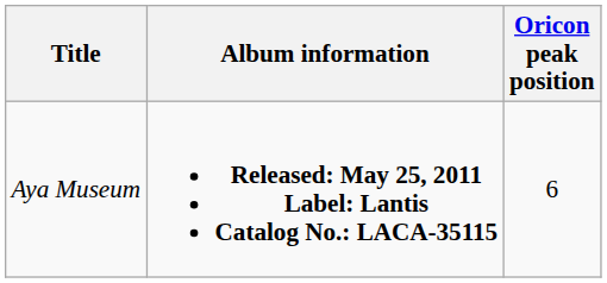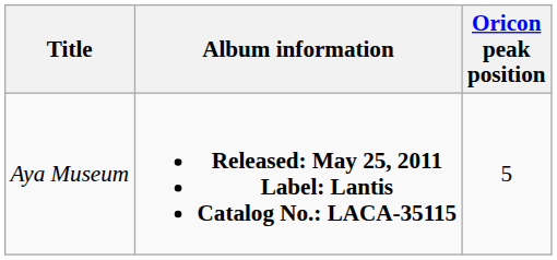Aya Museum | Oricon peak position: 6 -> 5
